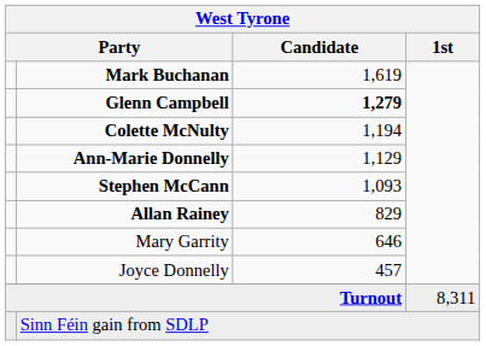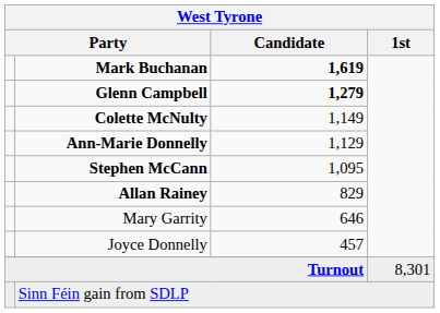Mark Buchanan | West Tyrone / Candidate: normal -> bold
Colette McNulty | West Tyrone / Candidate: 1,194 -> 1,149
Stephen McCann | West Tyrone / Candidate: 1,093 -> 1,095
Turnout | West Tyrone / 1st: 8,311 -> 8,301
